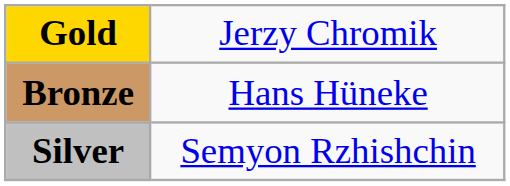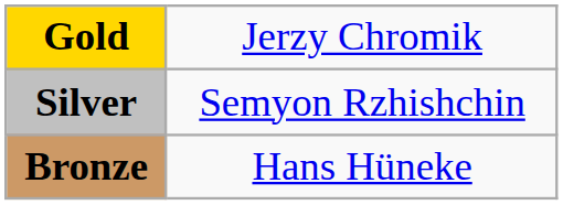rows swapped: Silver <-> Bronze
